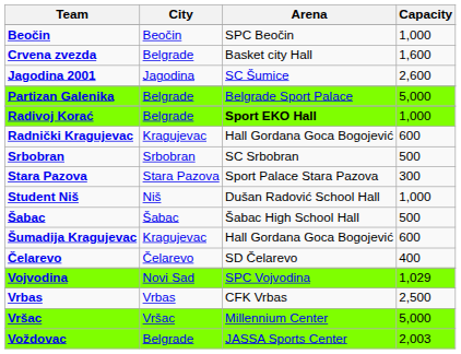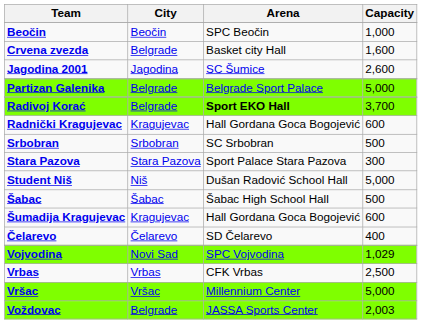Radivoj Korać | Capacity: 1,000 -> 3,700
Student Niš | Capacity: 1,000 -> 5,000
